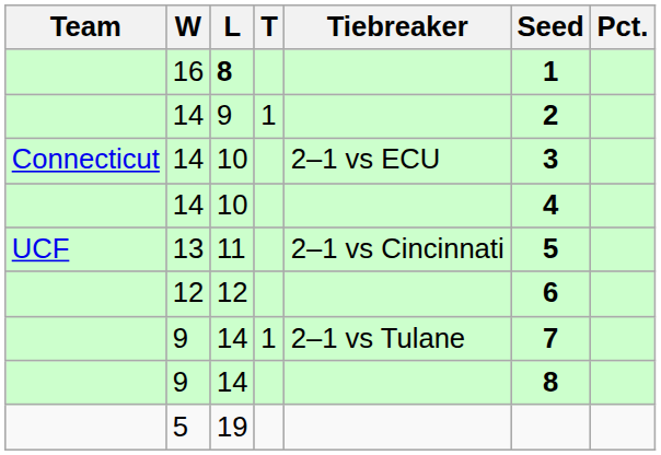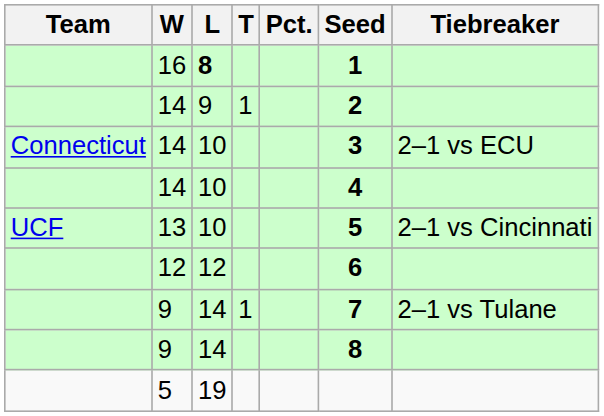columns swapped: Pct. <-> Tiebreaker
13 | L: 11 -> 10
